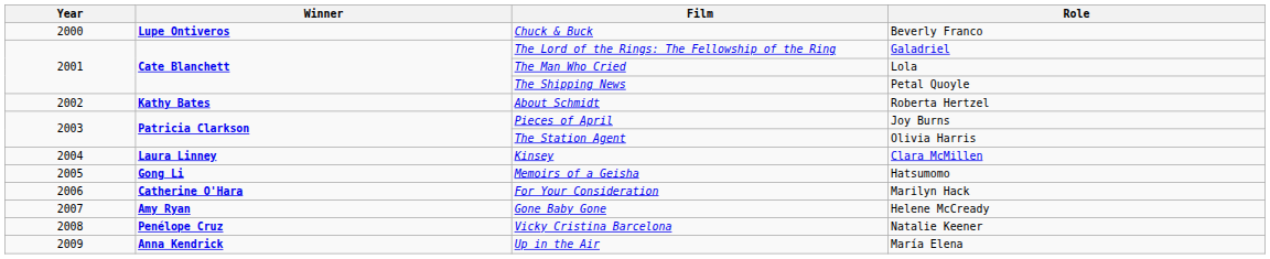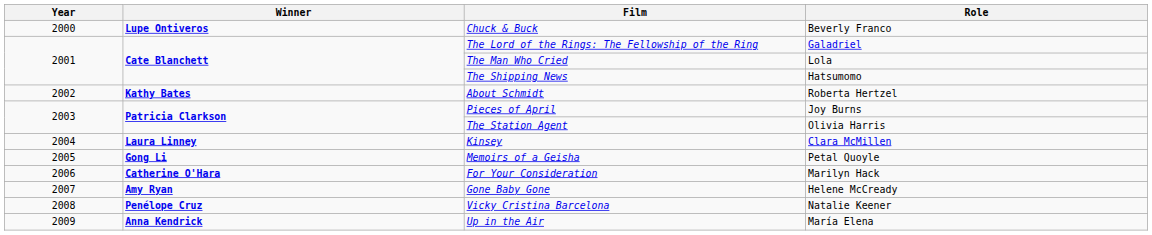The Shipping News | Role: Petal Quoyle -> Hatsumomo
Memoirs of a Geisha | Role: Hatsumomo -> Petal Quoyle
